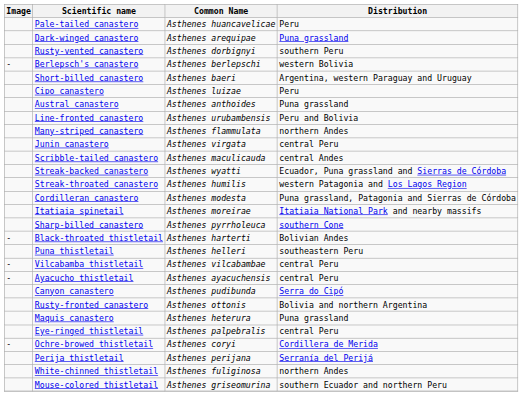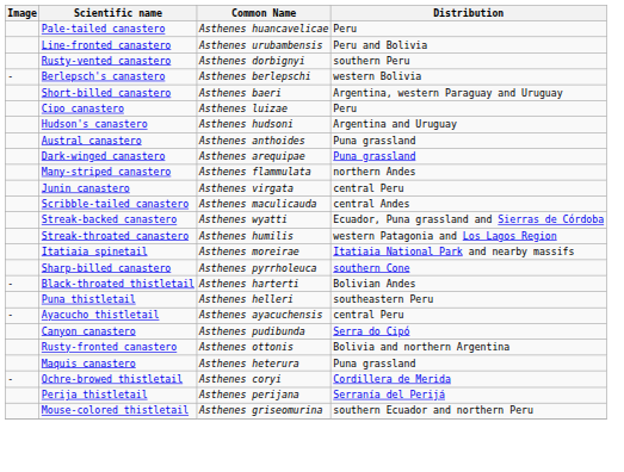rows swapped: Dark-winged canastero <-> Line-fronted canastero
+ row: Hudson's canastero | Asthenes hudsoni | Argentina and Uruguay
- row: Cordilleran canastero | Asthenes modesta | Puna grassland, Patagonia and Sierras de Córdoba
- row: - | Vilcabamba thistletail | Asthenes vilcabambae | central Peru
- row: Eye-ringed thistletail | Asthenes palpebralis | central Peru
- row: White-chinned thistletail | Asthenes fuliginosa | northern Andes
